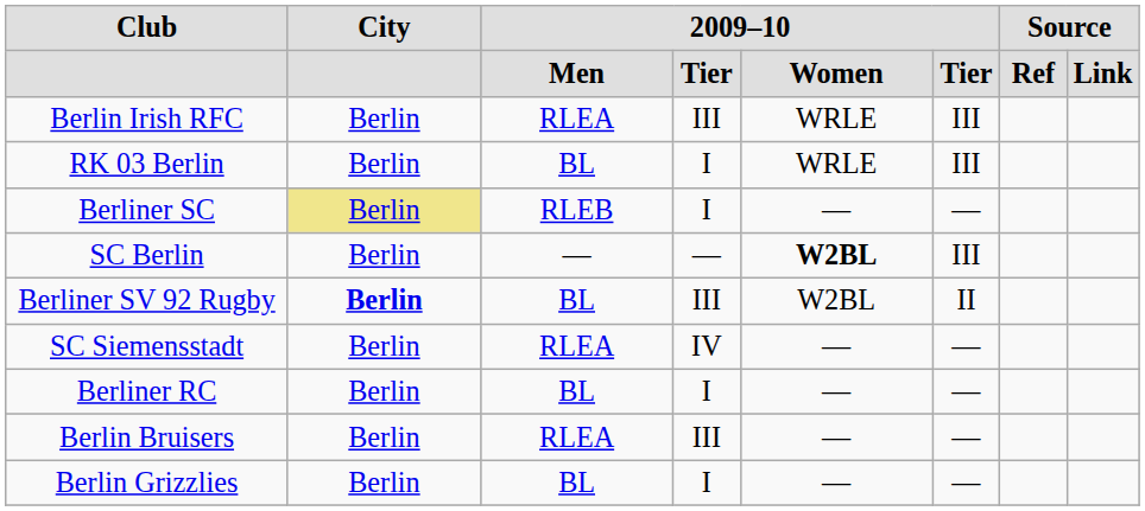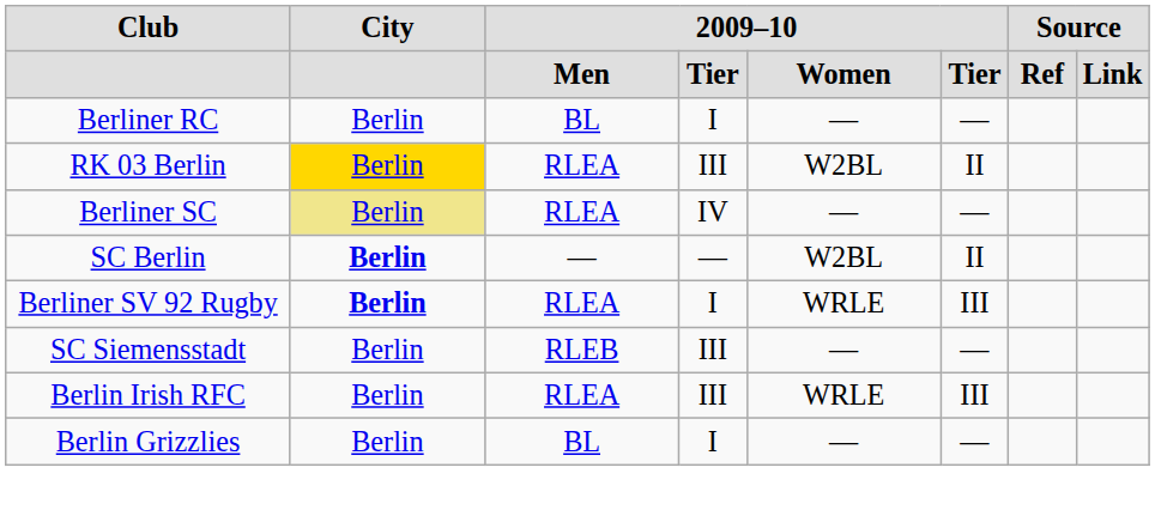rows swapped: Berliner RC <-> Berlin Irish RFC
RK 03 Berlin | City: no background -> gold background
RK 03 Berlin | column 3: BL -> RLEA
RK 03 Berlin | column 4: I -> III
RK 03 Berlin | column 5: WRLE -> W2BL
RK 03 Berlin | column 6: III -> II
Berliner SC | column 3: RLEB -> RLEA
Berliner SC | column 4: I -> IV
SC Berlin | City: normal -> bold
SC Berlin | column 5: bold -> normal
SC Berlin | column 6: III -> II
Berliner SV 92 Rugby | column 3: BL -> RLEA
Berliner SV 92 Rugby | column 4: III -> I
Berliner SV 92 Rugby | column 5: W2BL -> WRLE
Berliner SV 92 Rugby | column 6: II -> III
SC Siemensstadt | column 3: RLEA -> RLEB
SC Siemensstadt | column 4: IV -> III
- row: Berlin Bruisers | Berlin | RLEA | III | — | —
